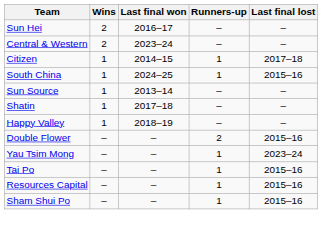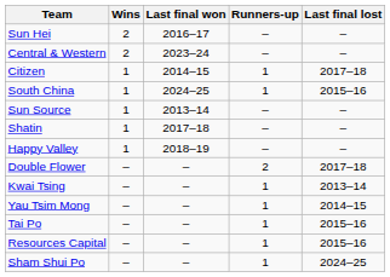Double Flower | Last final lost: 2015–16 -> 2017–18
+ row: Kwai Tsing | – | – | 1 | 2013–14
Yau Tsim Mong | Last final lost: 2023–24 -> 2014–15
Sham Shui Po | Last final lost: 2015–16 -> 2024–25
